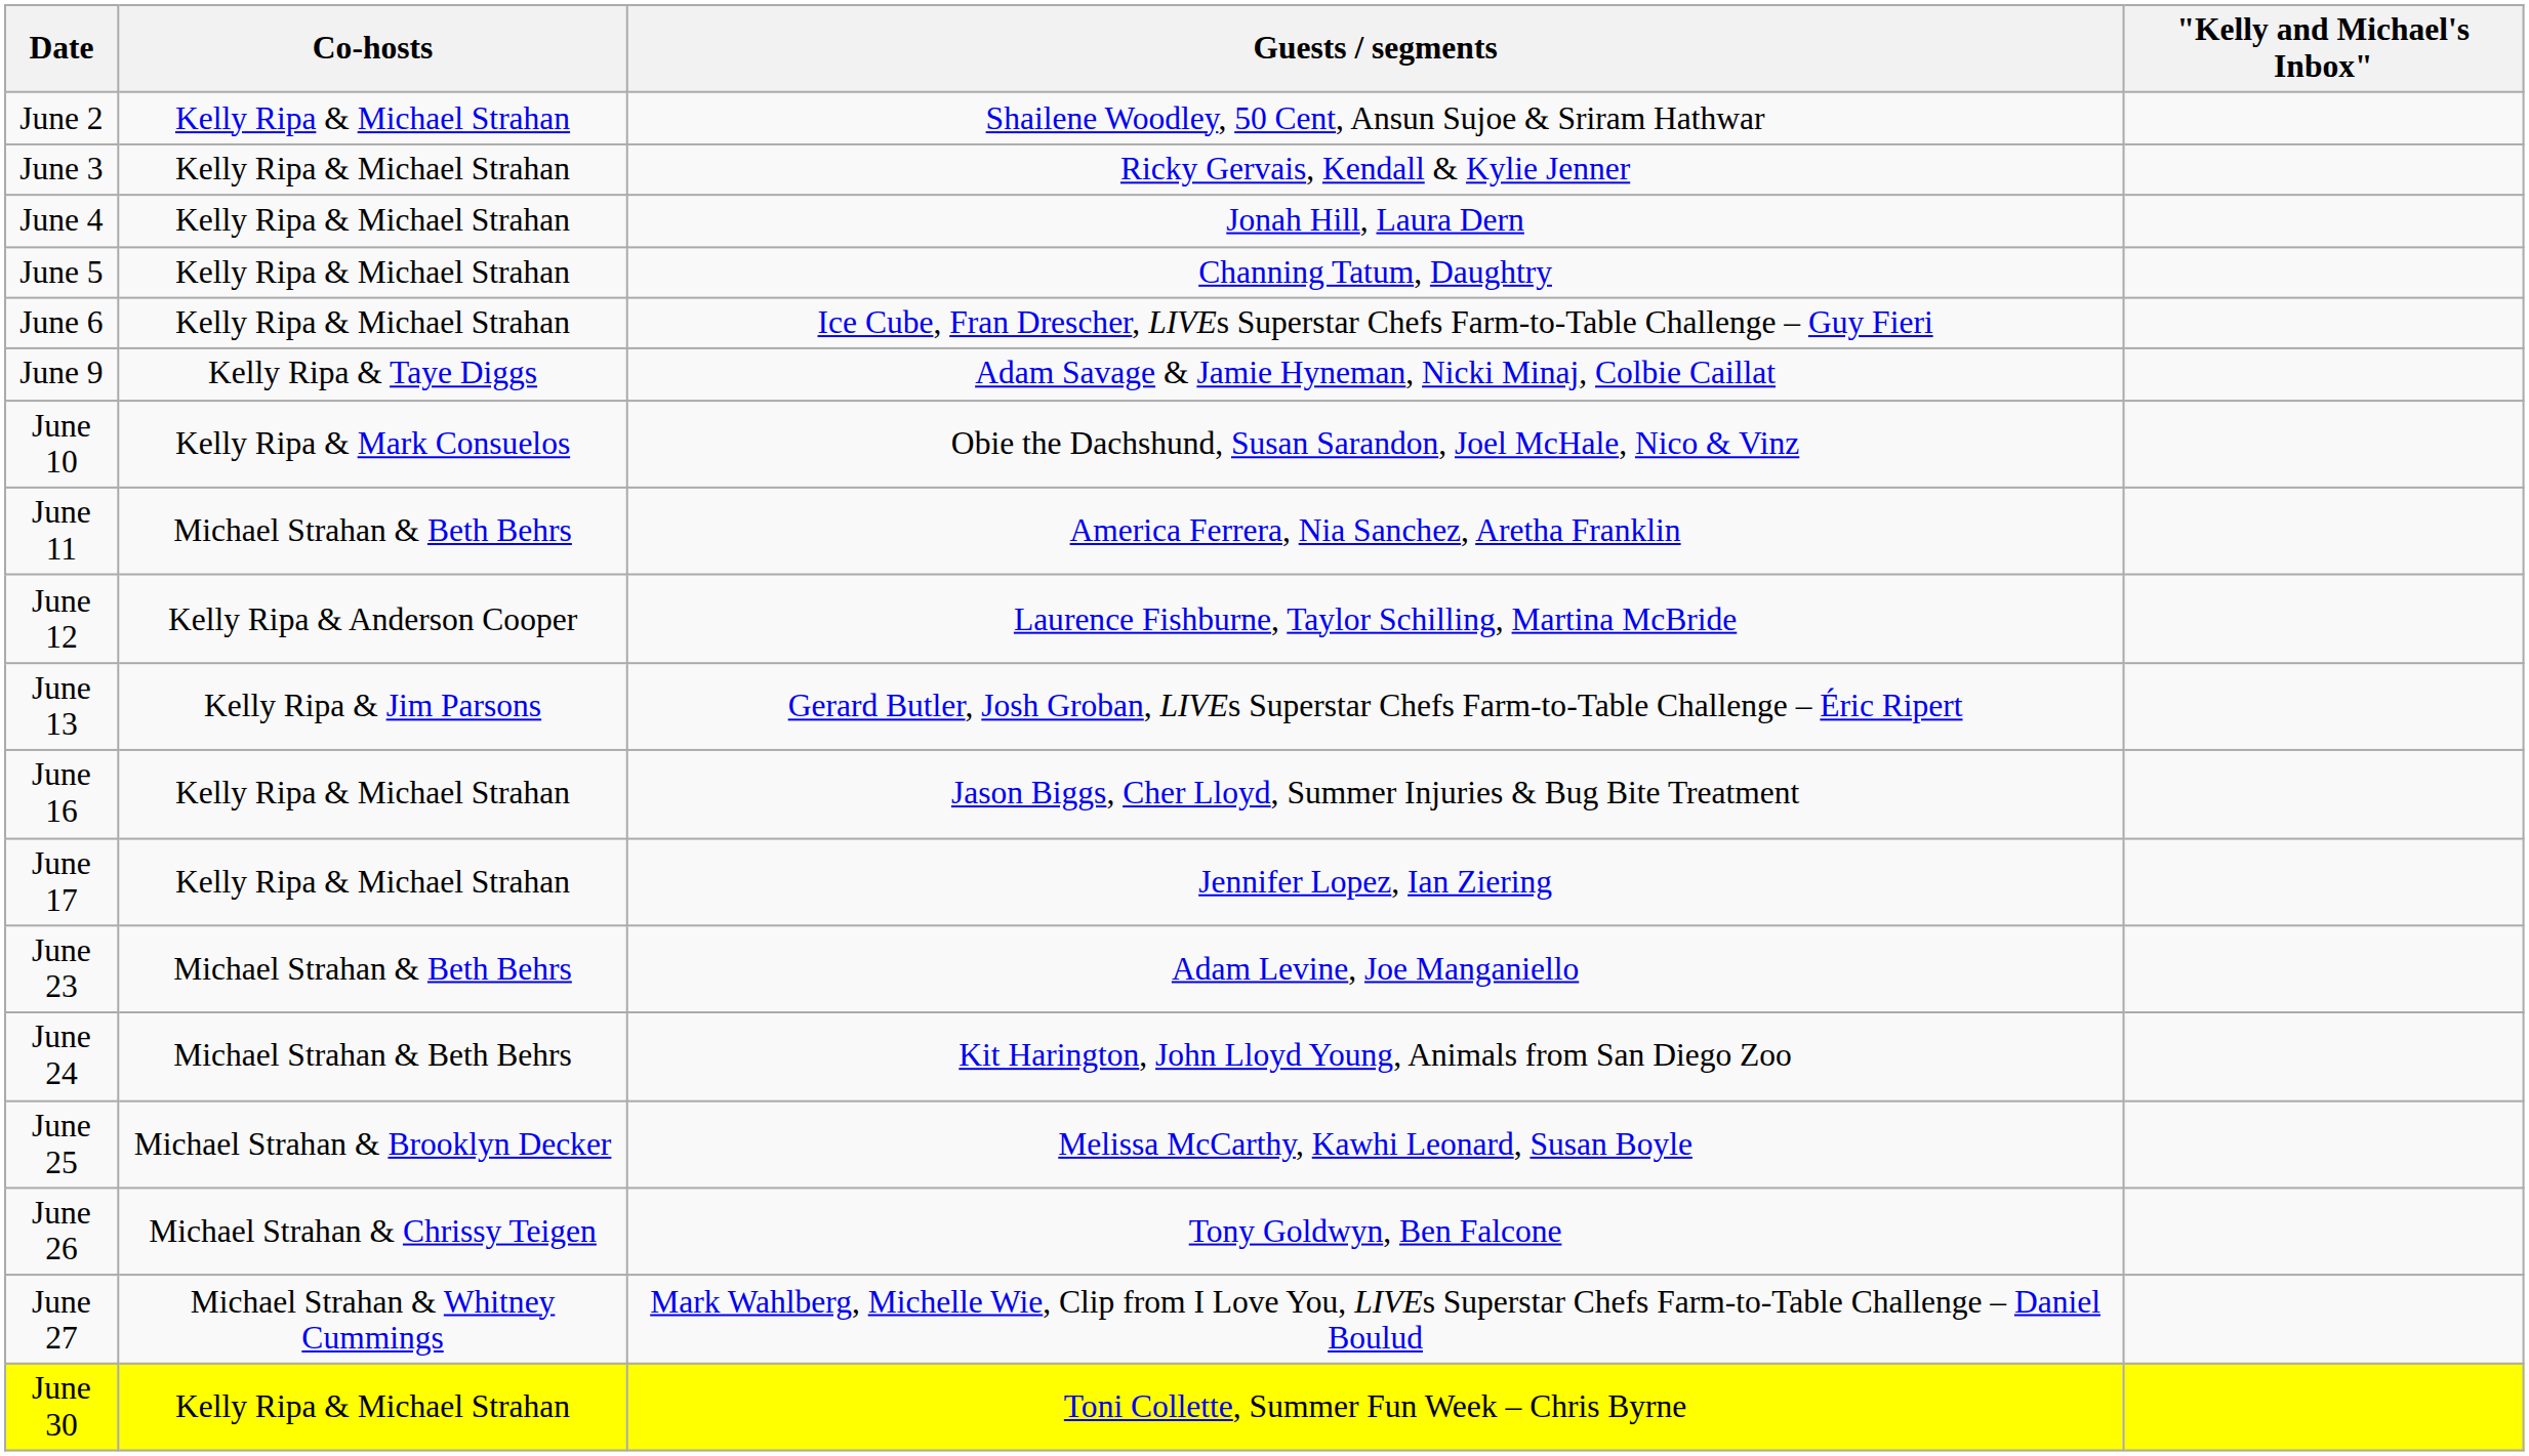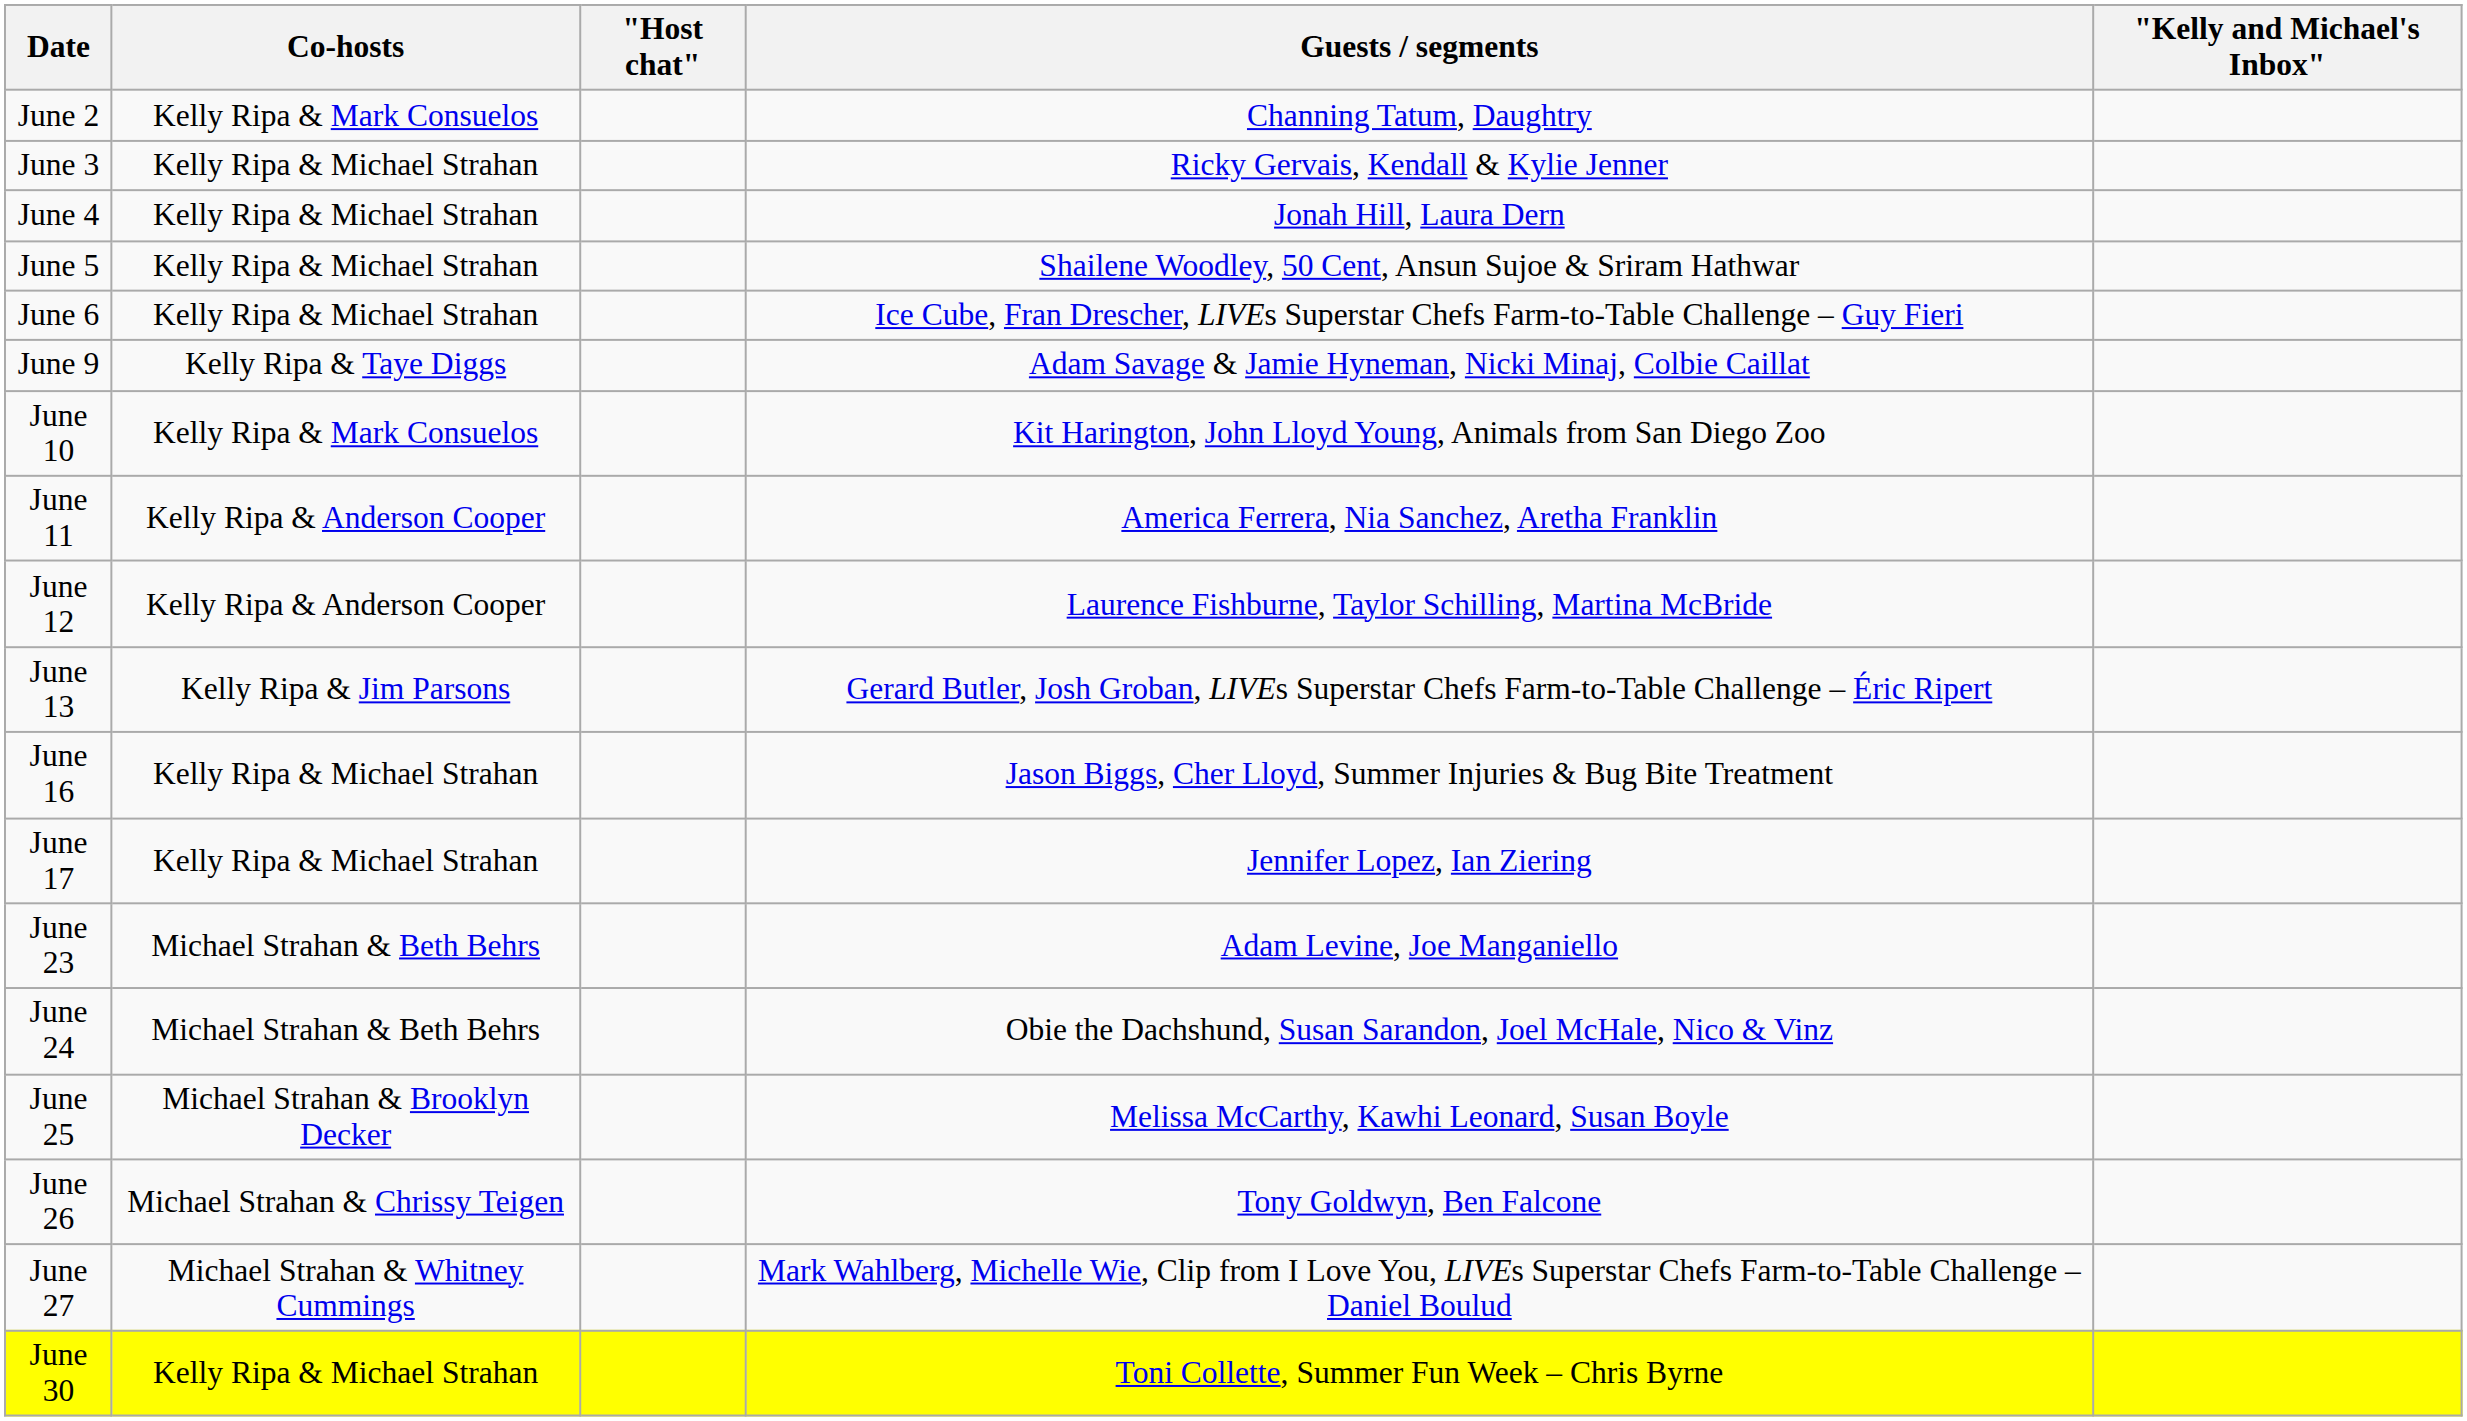+ column: "Host chat"
June 2 | Co-hosts: Kelly Ripa & Michael Strahan -> Kelly Ripa & Mark Consuelos
June 2 | Guests / segments: Shailene Woodley, 50 Cent, Ansun Sujoe & Sriram Hathwar -> Channing Tatum, Daughtry
June 5 | Guests / segments: Channing Tatum, Daughtry -> Shailene Woodley, 50 Cent, Ansun Sujoe & Sriram Hathwar
June 10 | Guests / segments: Obie the Dachshund, Susan Sarandon, Joel McHale, Nico & Vinz -> Kit Harington, John Lloyd Young, Animals from San Diego Zoo
June 11 | Co-hosts: Michael Strahan & Beth Behrs -> Kelly Ripa & Anderson Cooper
June 24 | Guests / segments: Kit Harington, John Lloyd Young, Animals from San Diego Zoo -> Obie the Dachshund, Susan Sarandon, Joel McHale, Nico & Vinz
